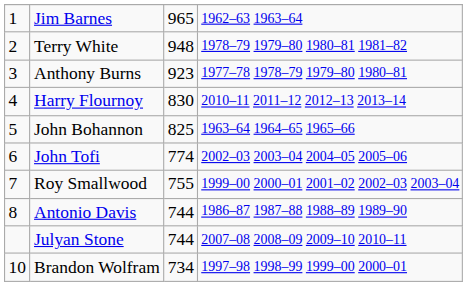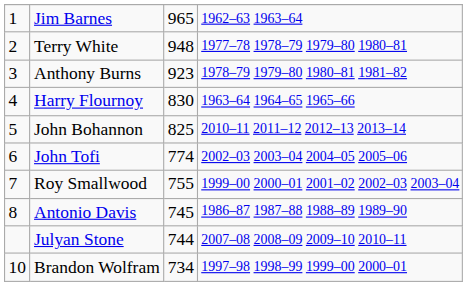Terry White | column 4: 1978–79 1979–80 1980–81 1981–82 -> 1977–78 1978–79 1979–80 1980–81
Anthony Burns | column 4: 1977–78 1978–79 1979–80 1980–81 -> 1978–79 1979–80 1980–81 1981–82
Harry Flournoy | column 4: 2010–11 2011–12 2012–13 2013–14 -> 1963–64 1964–65 1965–66
John Bohannon | column 4: 1963–64 1964–65 1965–66 -> 2010–11 2011–12 2012–13 2013–14
Antonio Davis | column 3: 744 -> 745
